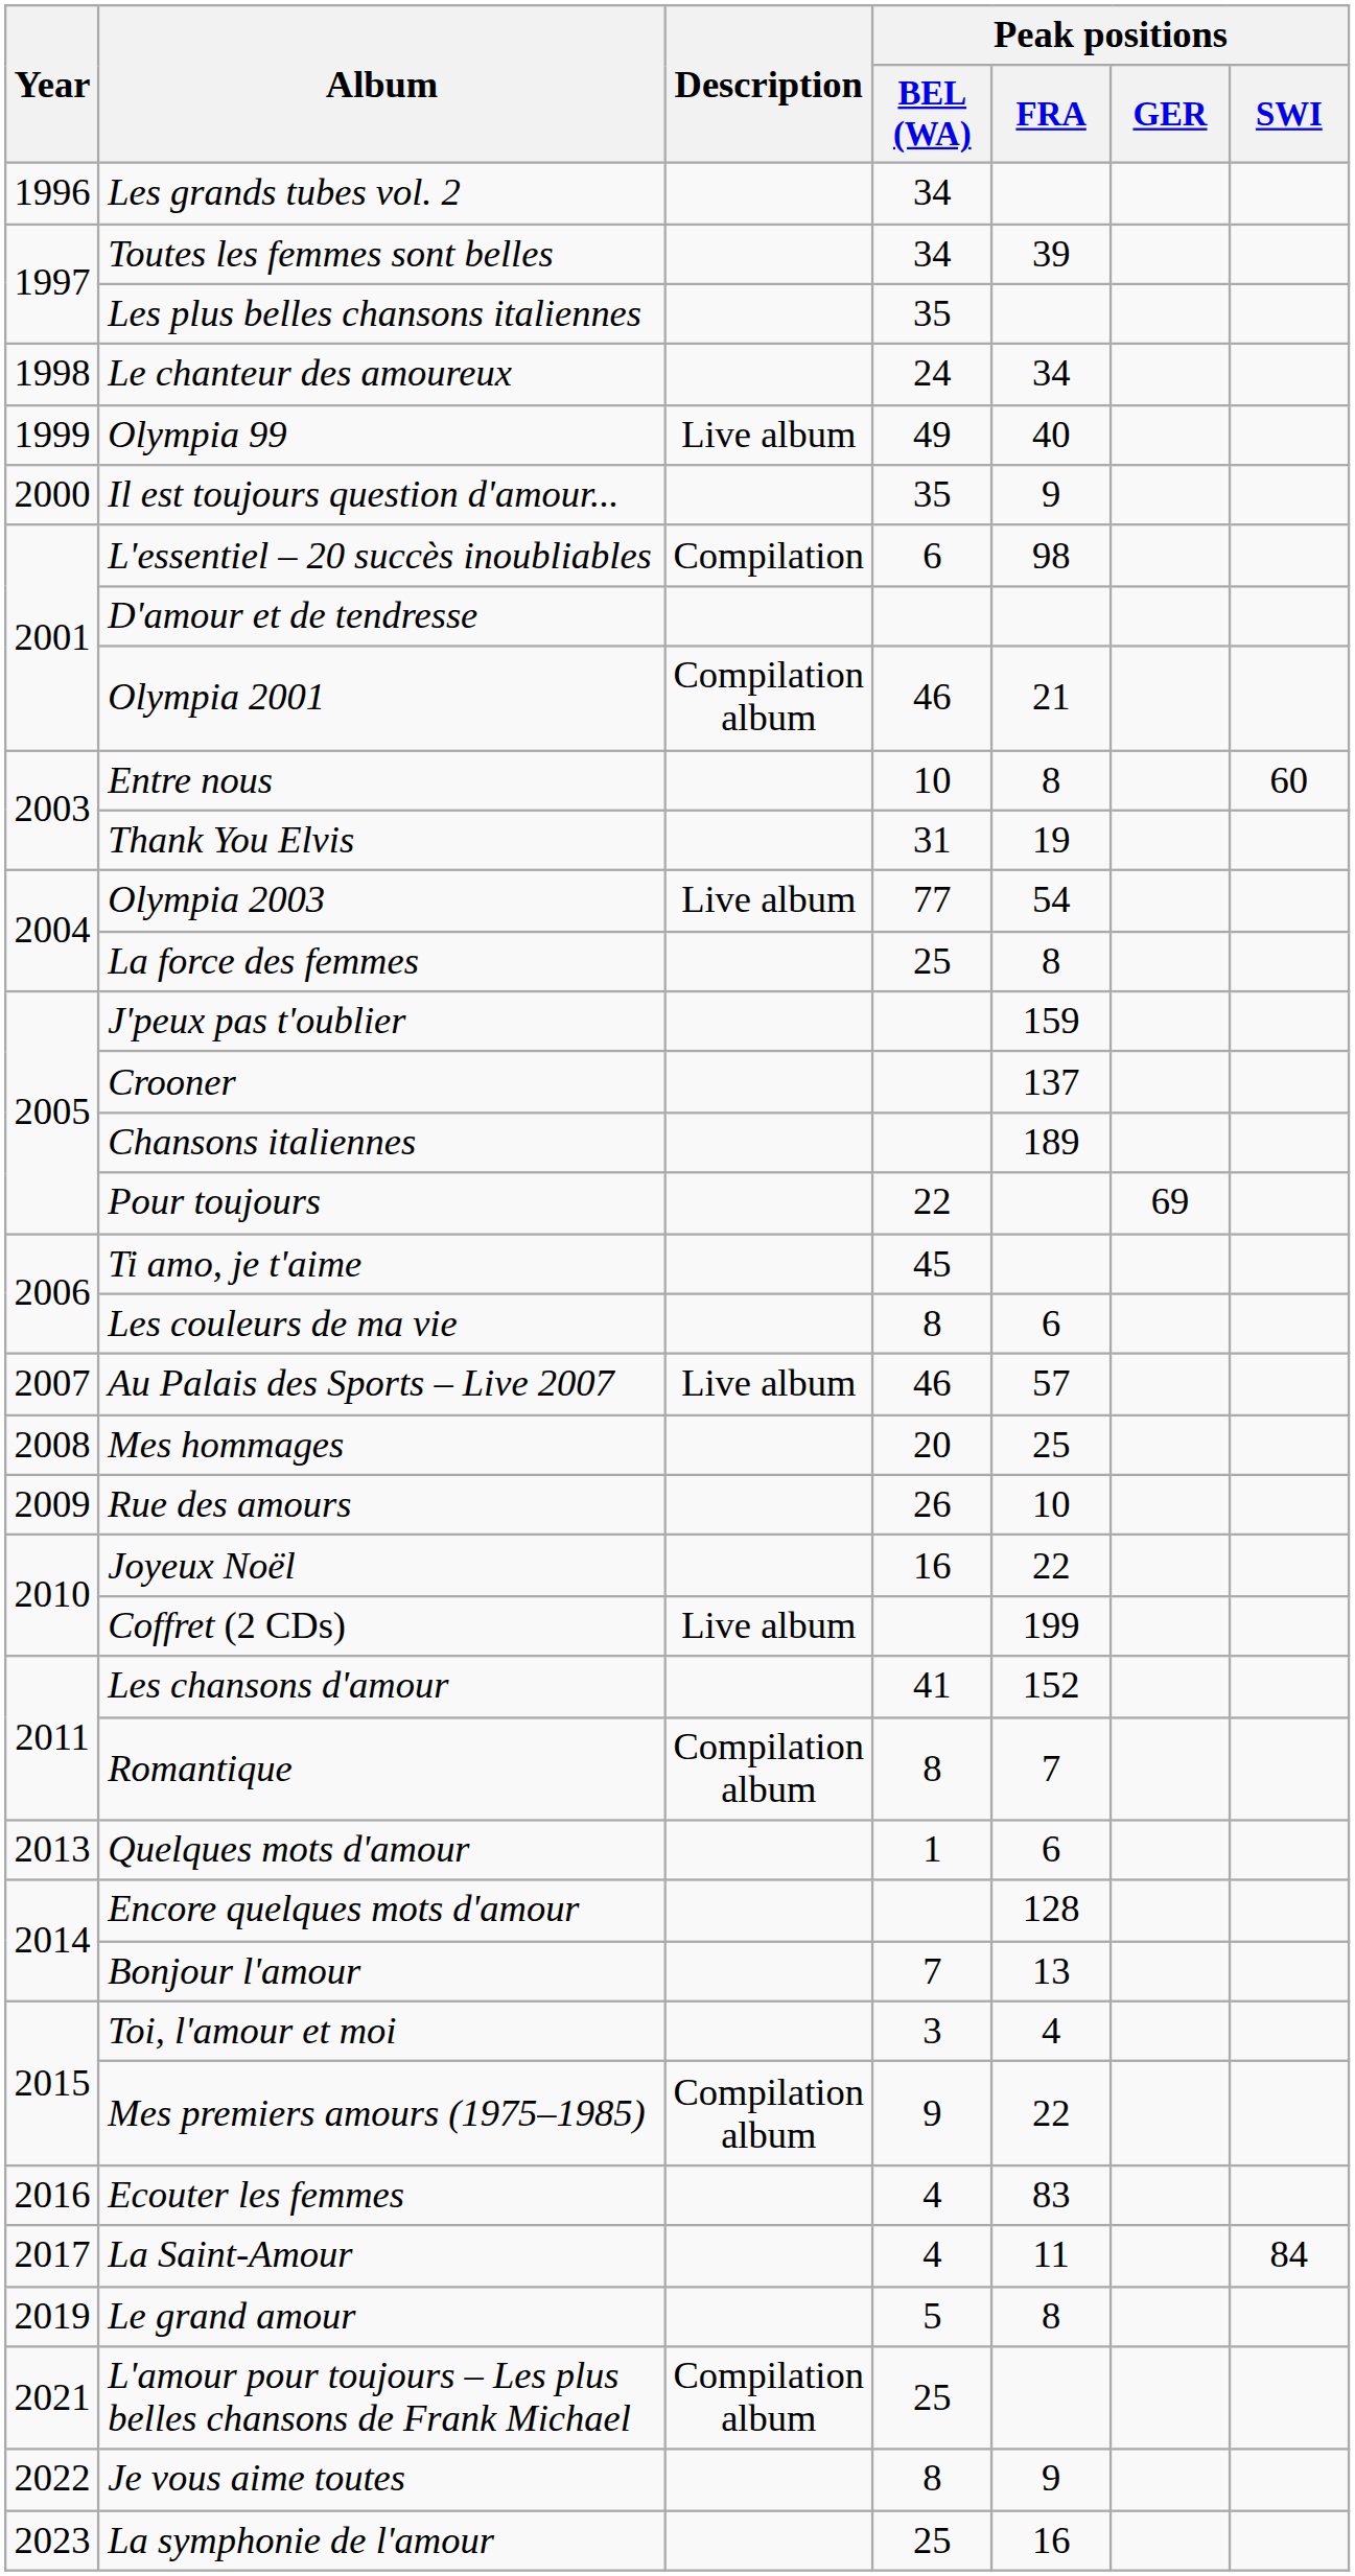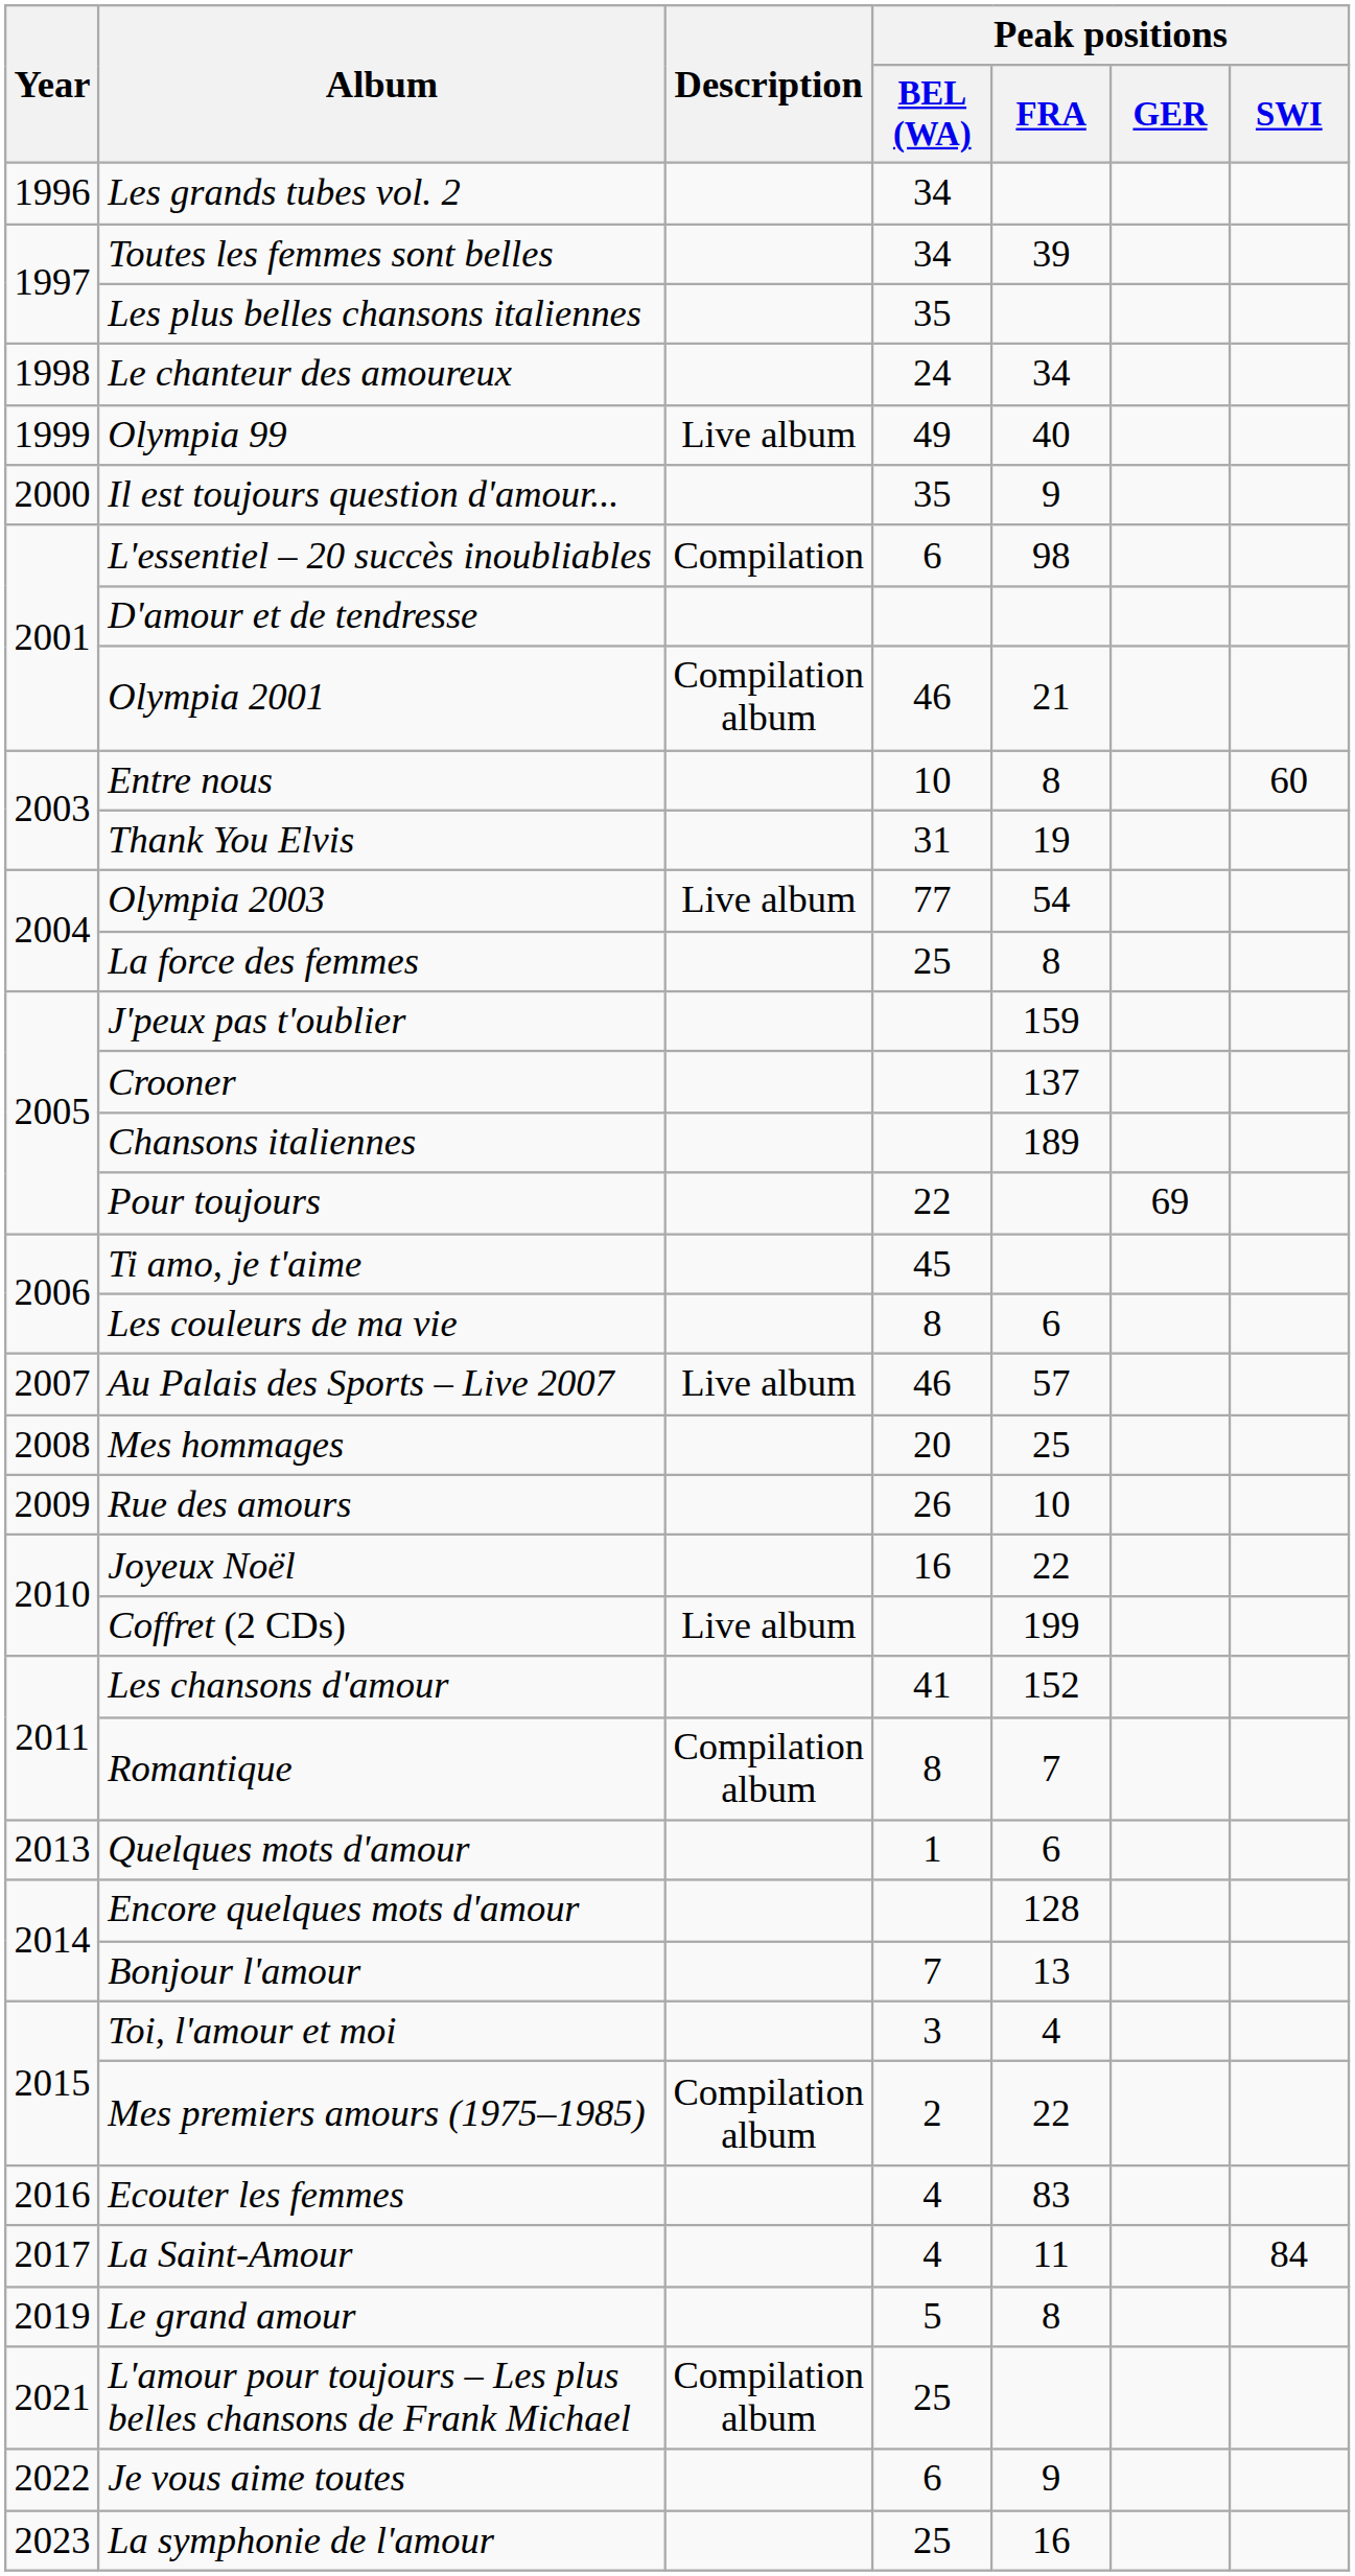Mes premiers amours (1975–1985) | Peak positions / BEL (WA): 9 -> 2
Je vous aime toutes | Peak positions / BEL (WA): 8 -> 6
